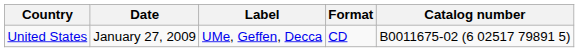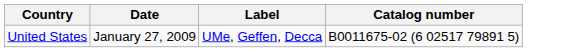- column: Format | CD
